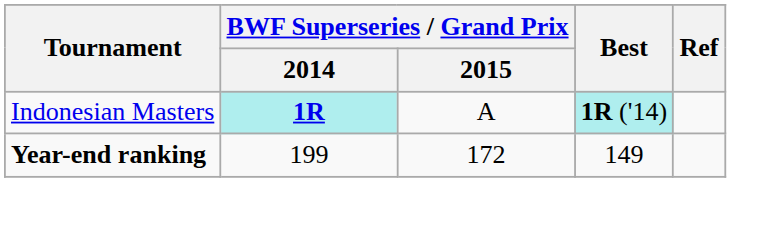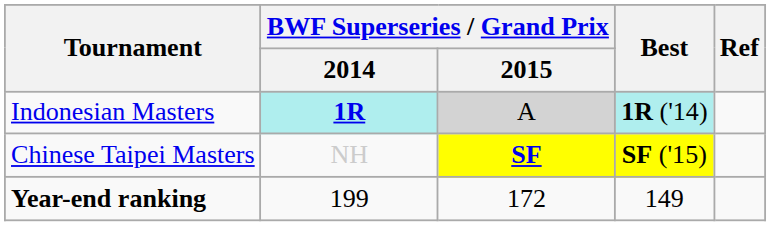Indonesian Masters | BWF Superseries / Grand Prix / 2015: no background -> lightgrey background
+ row: Chinese Taipei Masters | NH | SF | SF ('15)
